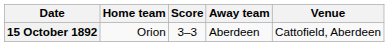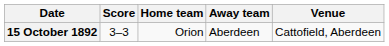columns swapped: Home team <-> Score
